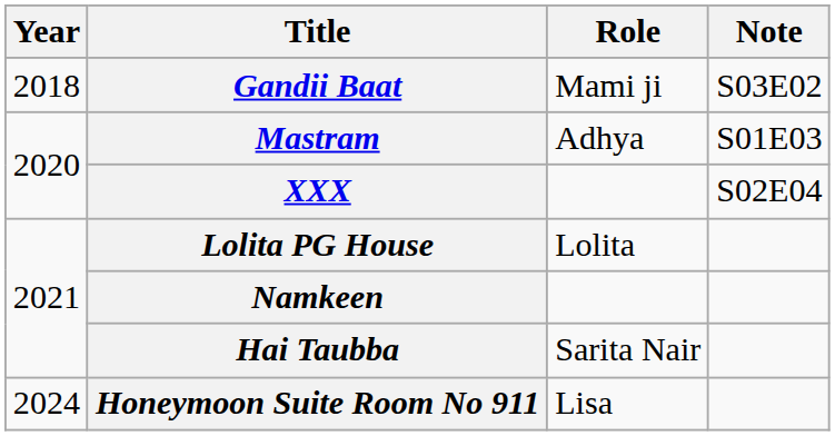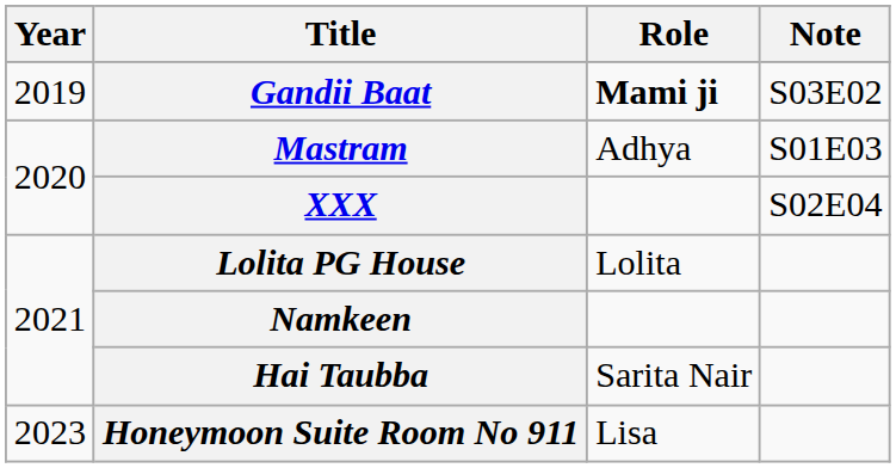Gandii Baat | Year: 2018 -> 2019
Gandii Baat | Role: normal -> bold
Honeymoon Suite Room No 911 | Year: 2024 -> 2023
